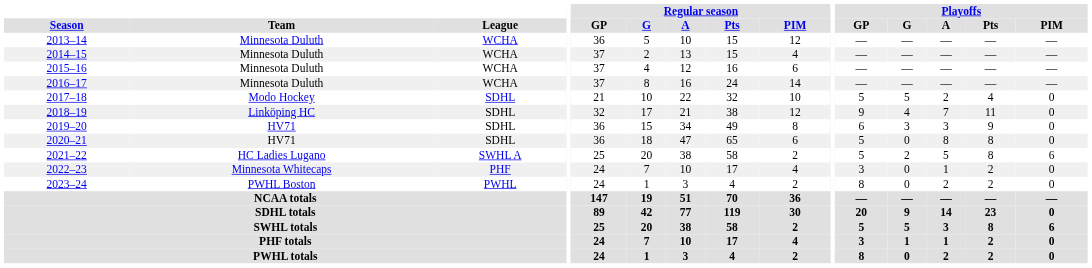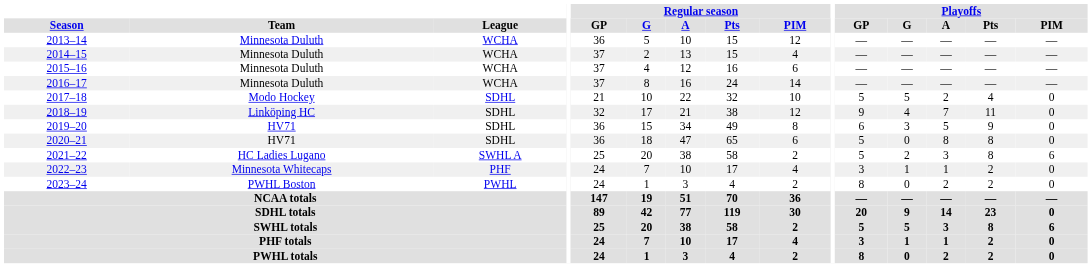2019–20 | Playoffs / A: 3 -> 5
2021–22 | Playoffs / A: 5 -> 3
2022–23 | Playoffs / G: 0 -> 1
